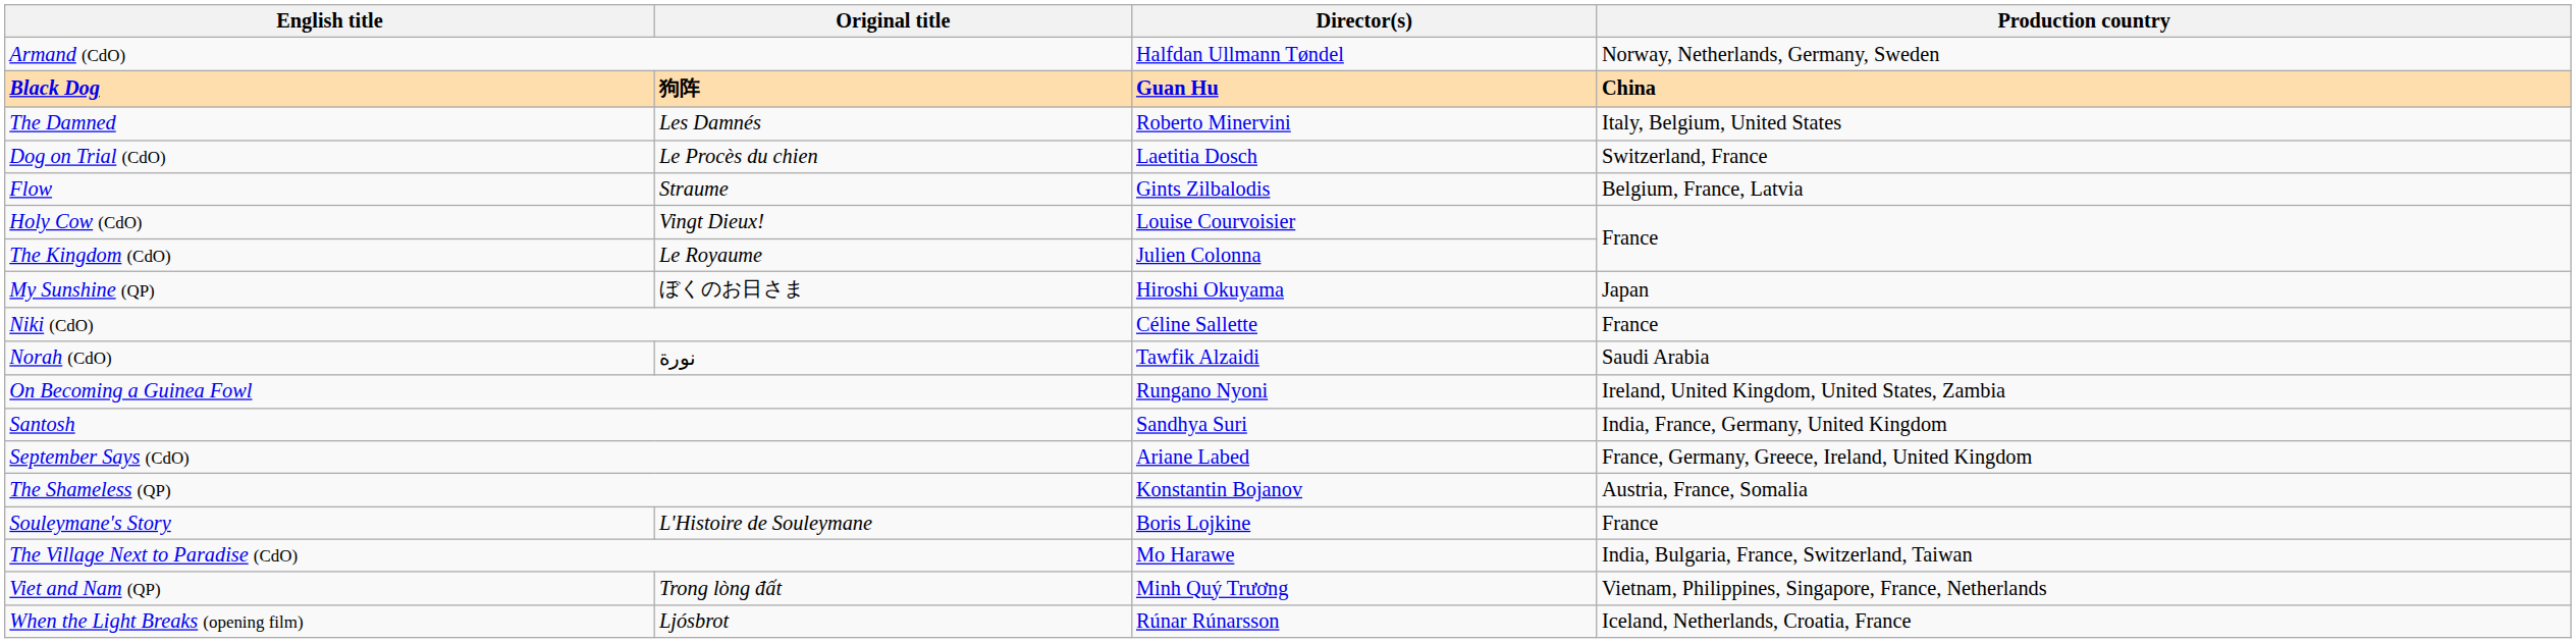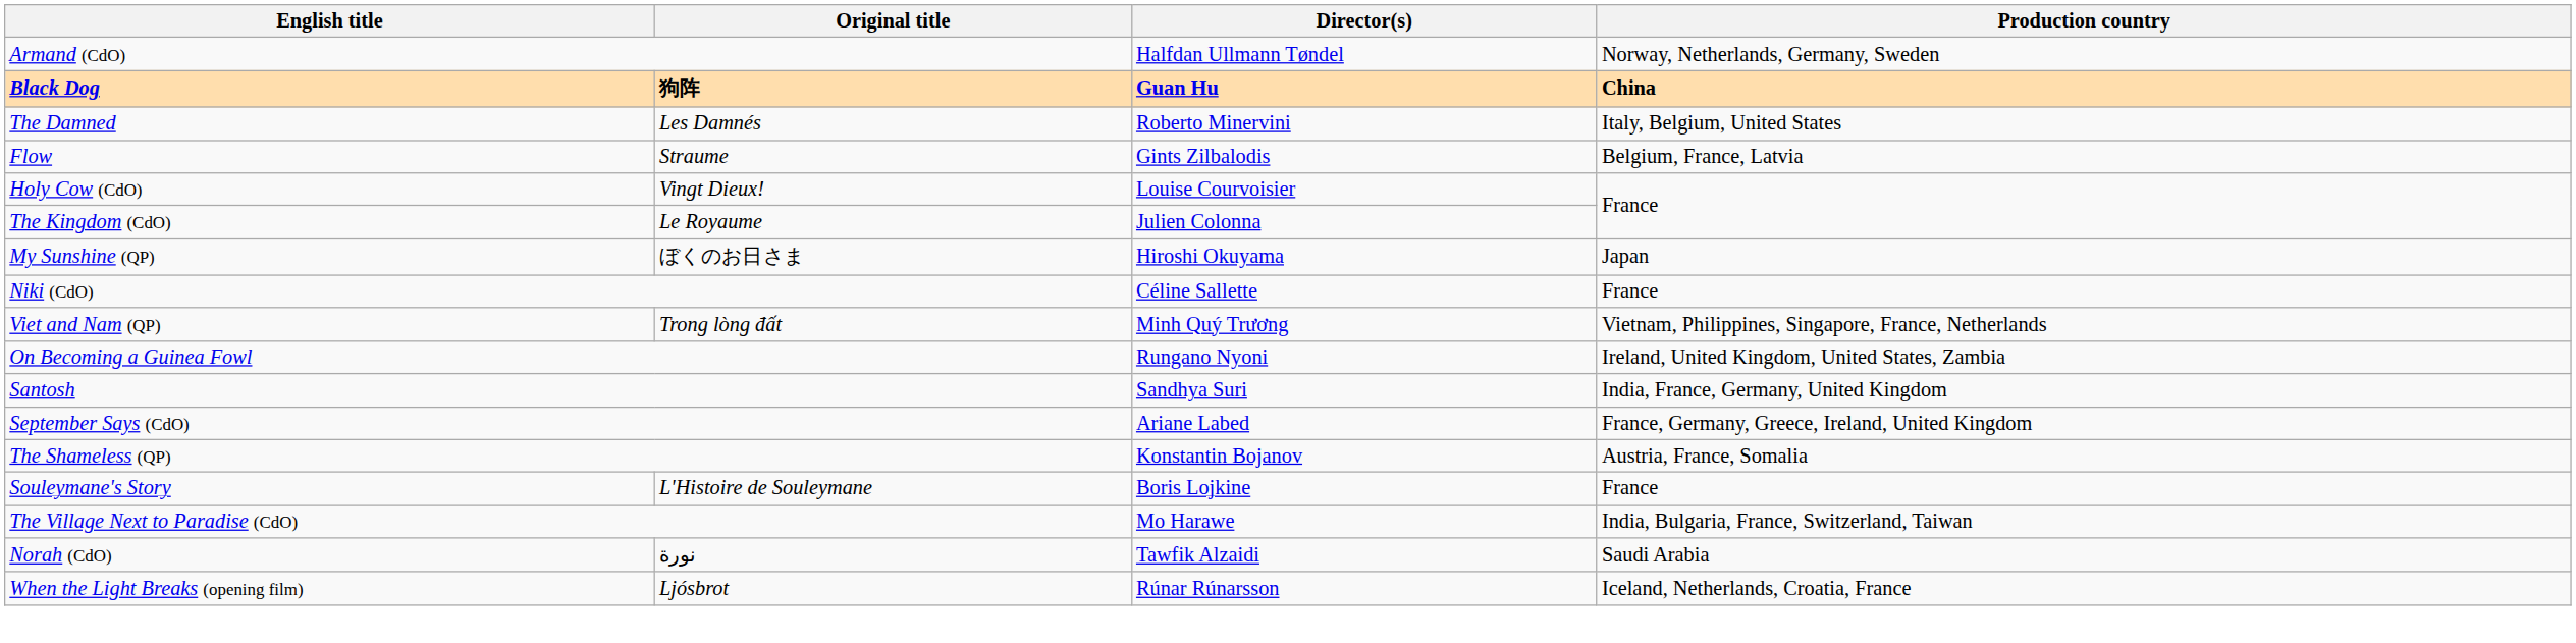- row: Dog on Trial (CdO) | Le Procès du chien | Laetitia Dosch | Switzerland, France
rows swapped: Norah (CdO) <-> Viet and Nam (QP)
